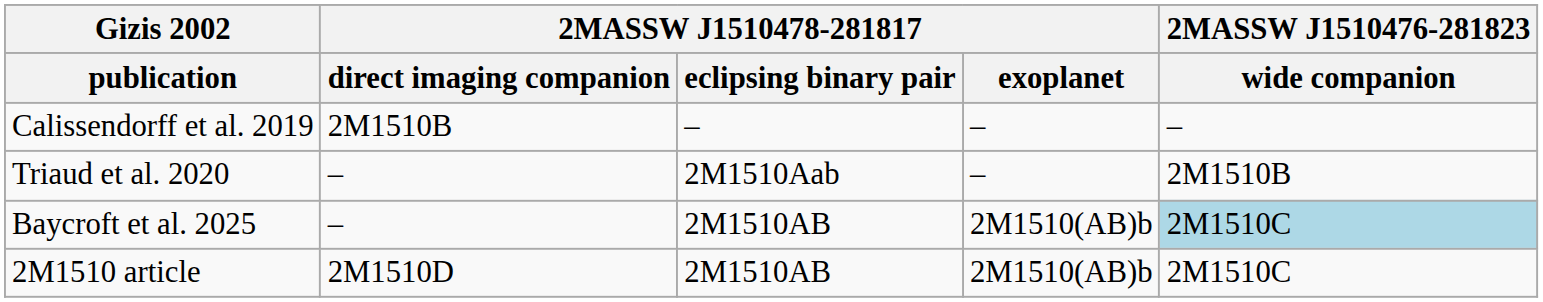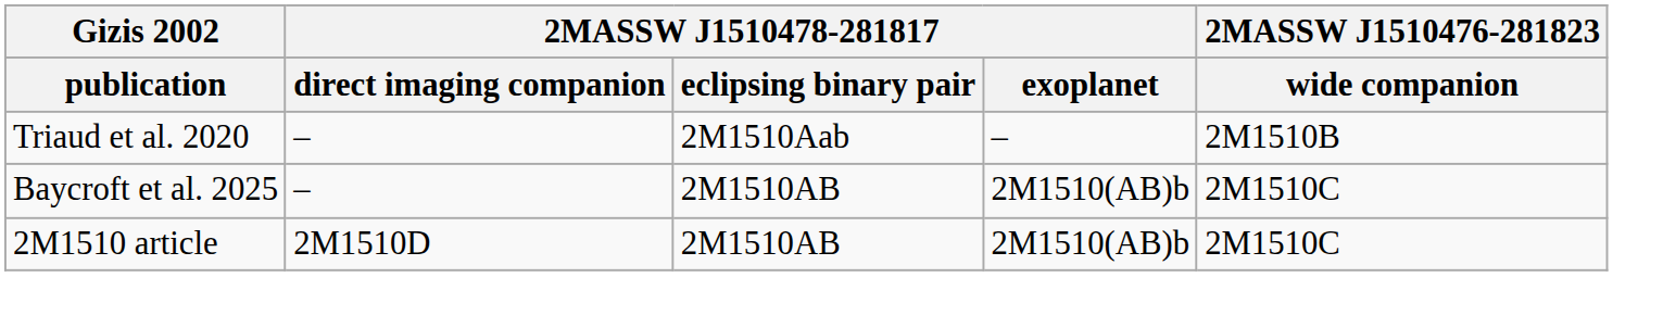- row: Calissendorff et al. 2019 | 2M1510B | – | – | –
Baycroft et al. 2025 | 2MASSW J1510476-281823 / wide companion: lightblue background -> no background
